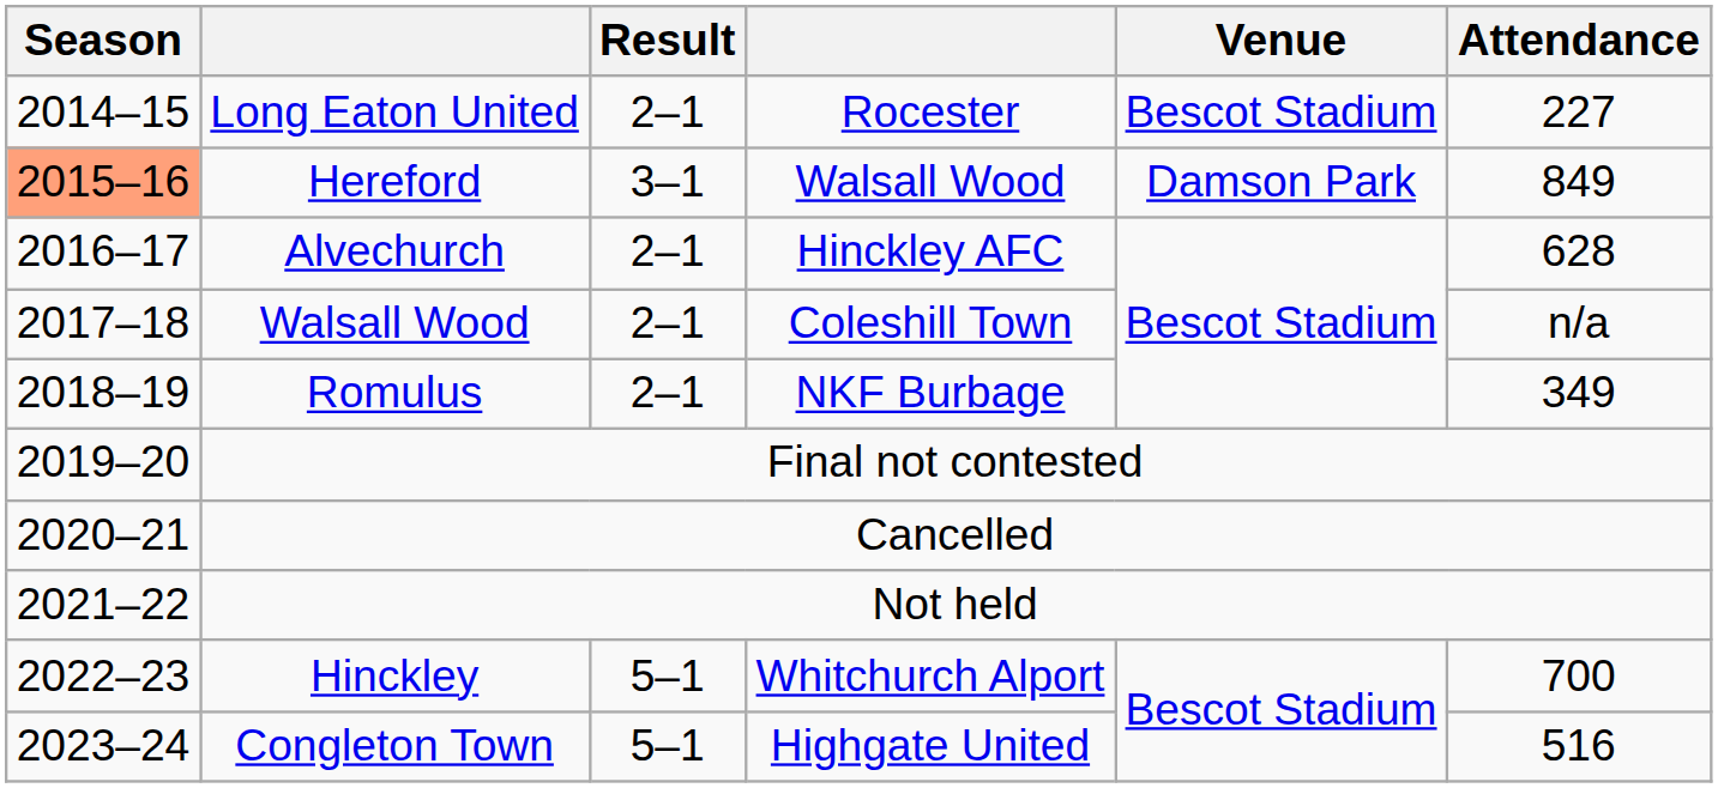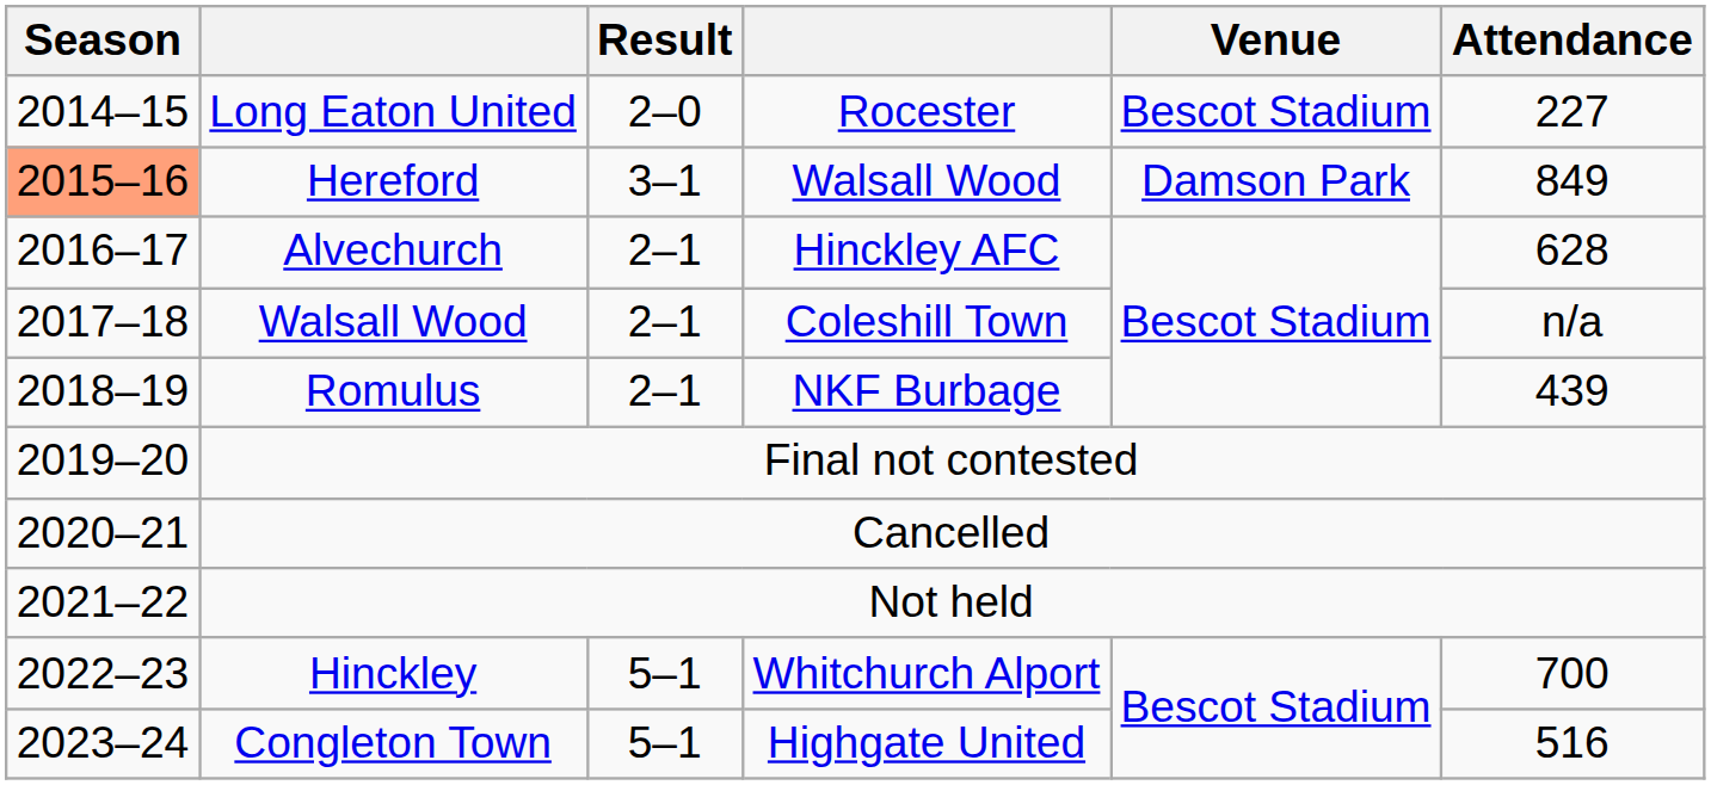Long Eaton United | Result: 2–1 -> 2–0
Romulus | Attendance: 349 -> 439
